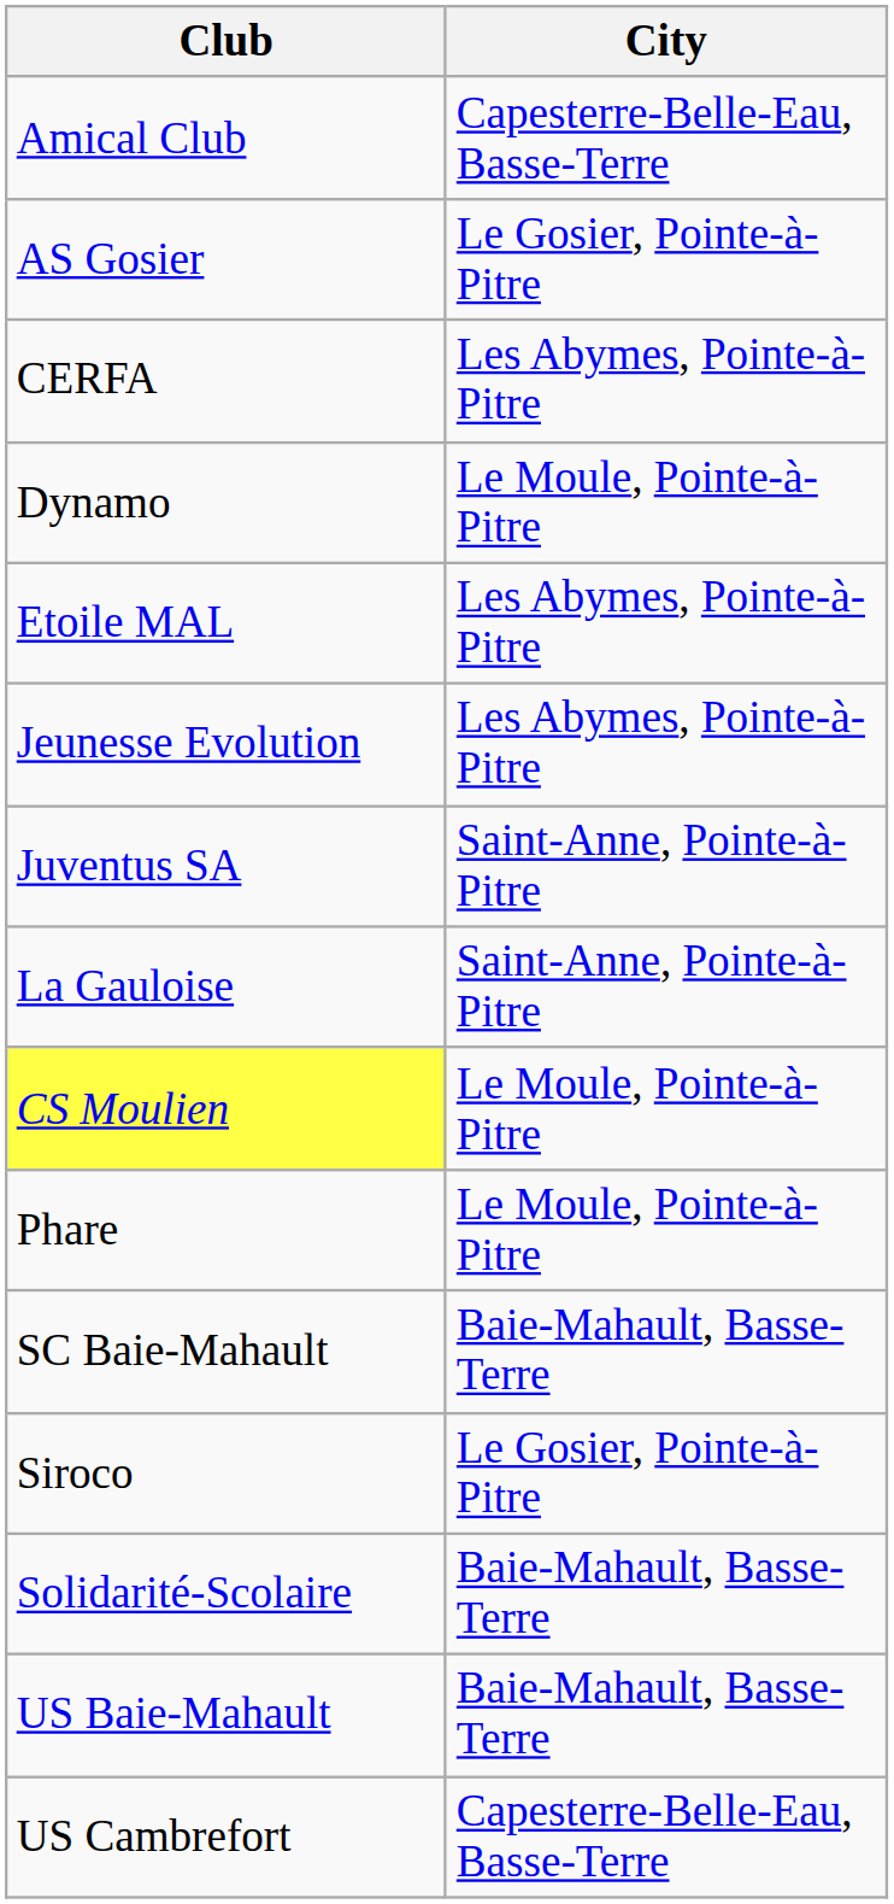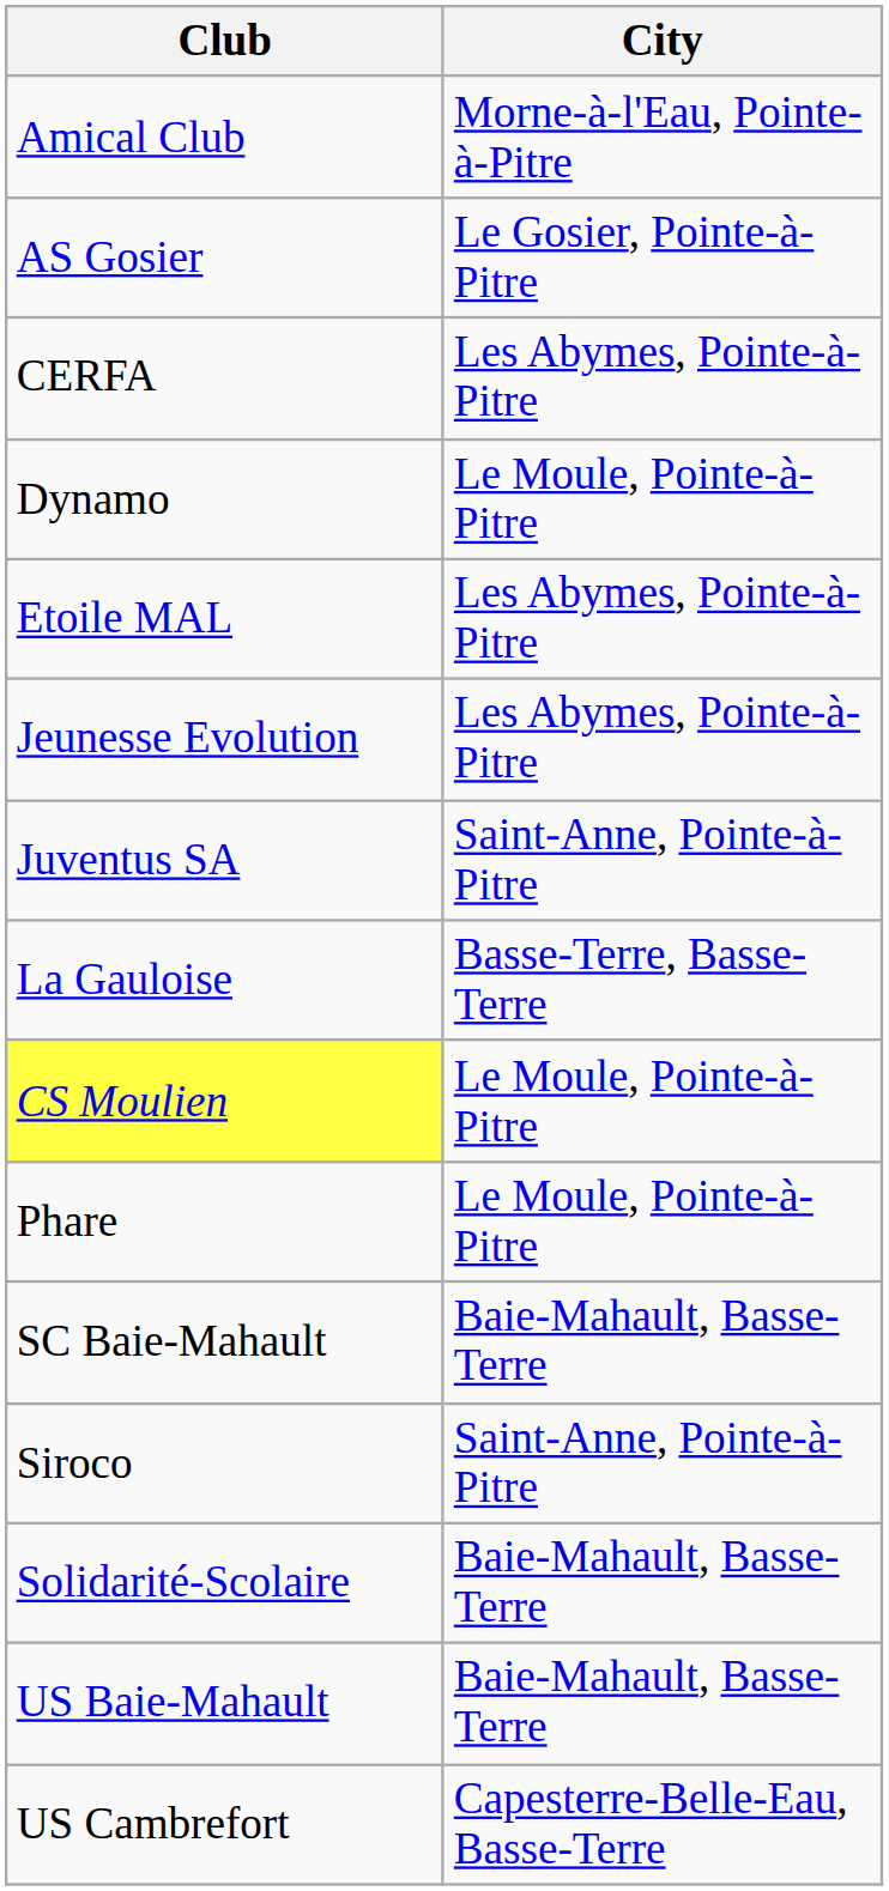Amical Club | City: Capesterre-Belle-Eau, Basse-Terre -> Morne-à-l'Eau, Pointe-à-Pitre
La Gauloise | City: Saint-Anne, Pointe-à-Pitre -> Basse-Terre, Basse-Terre
Siroco | City: Le Gosier, Pointe-à-Pitre -> Saint-Anne, Pointe-à-Pitre
